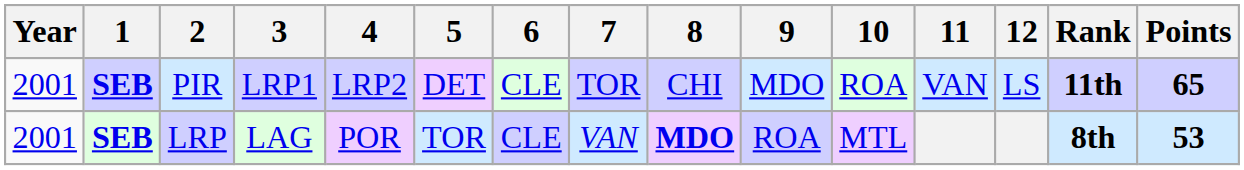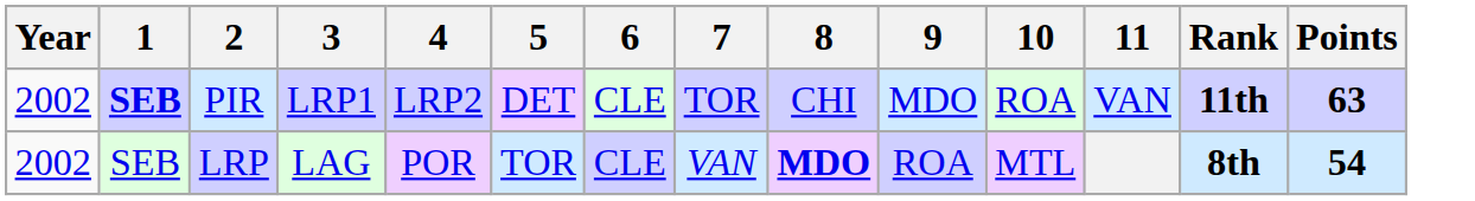- column: 12 | LS
PIR | Year: 2001 -> 2002
PIR | Points: 65 -> 63
LRP | Year: 2001 -> 2002
LRP | 1: bold -> normal
LRP | Points: 53 -> 54
